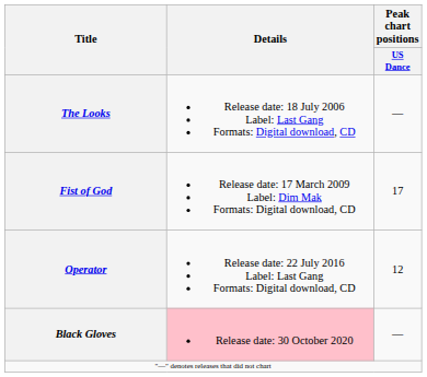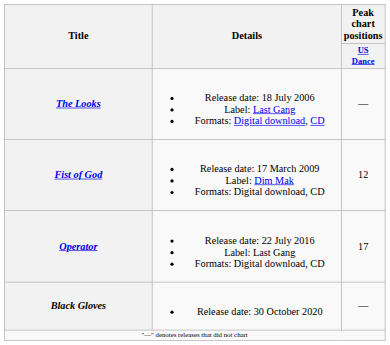Fist of God | Peak chart positions / US Dance: 17 -> 12
Operator | Peak chart positions / US Dance: 12 -> 17
Black Gloves | Details: pink background -> no background
